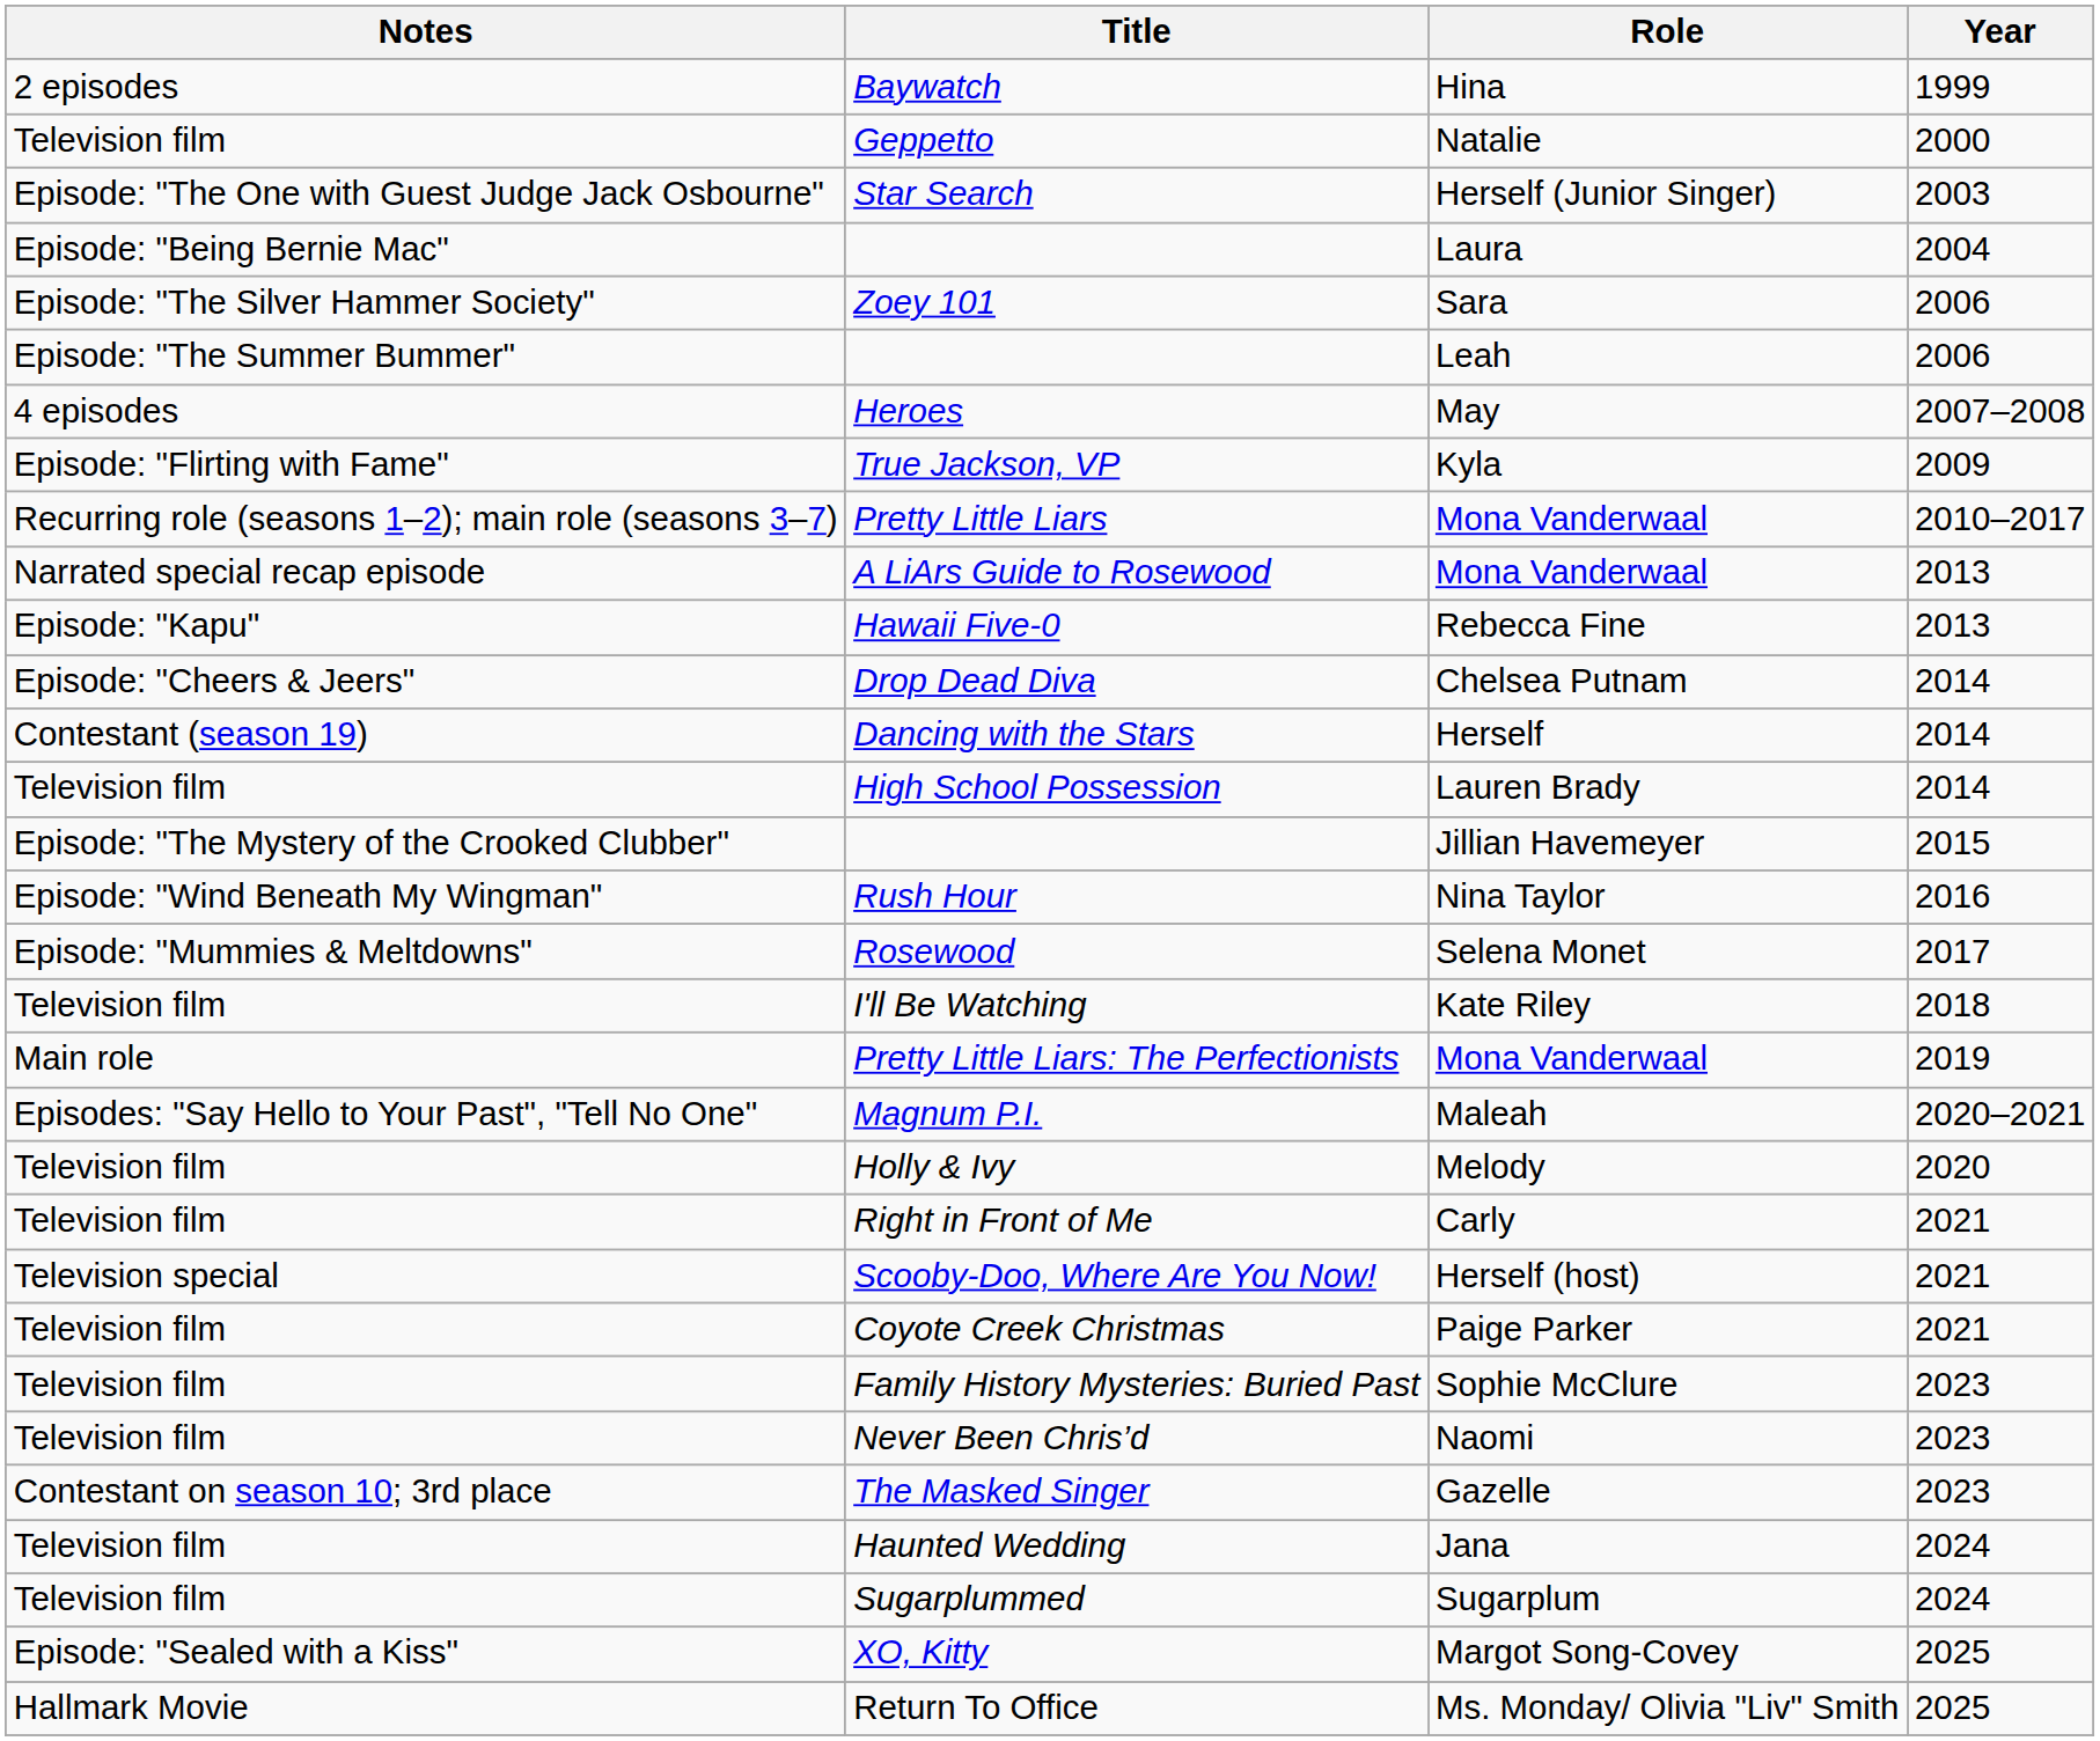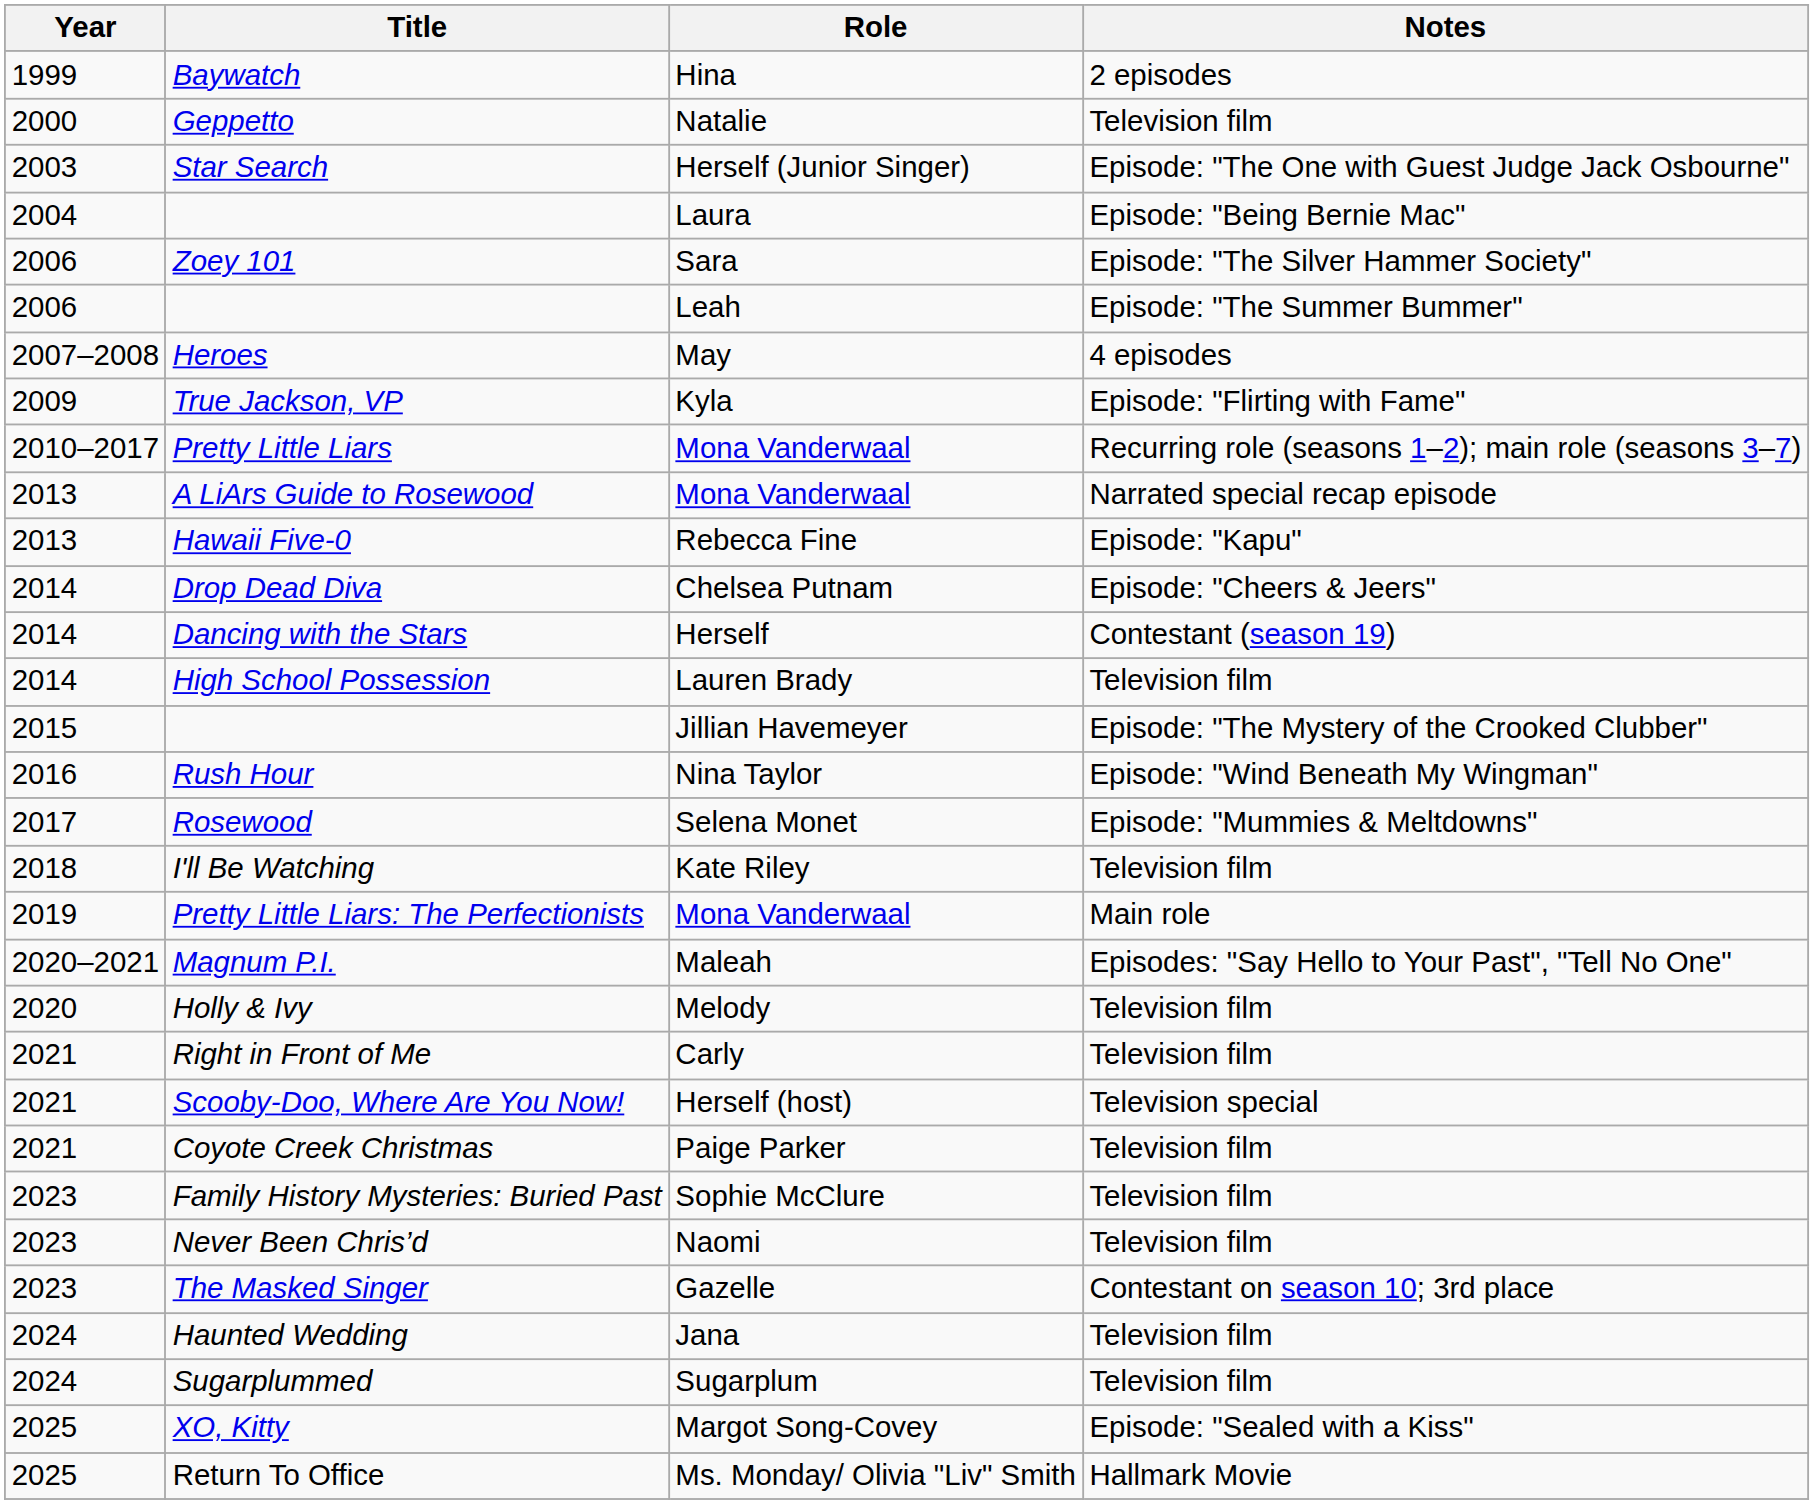columns swapped: Year <-> Notes
